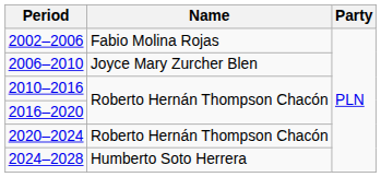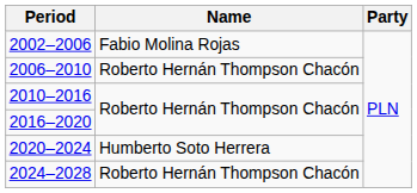2006–2010 | Name: Joyce Mary Zurcher Blen -> Roberto Hernán Thompson Chacón
2020–2024 | Name: Roberto Hernán Thompson Chacón -> Humberto Soto Herrera
2024–2028 | Name: Humberto Soto Herrera -> Roberto Hernán Thompson Chacón
